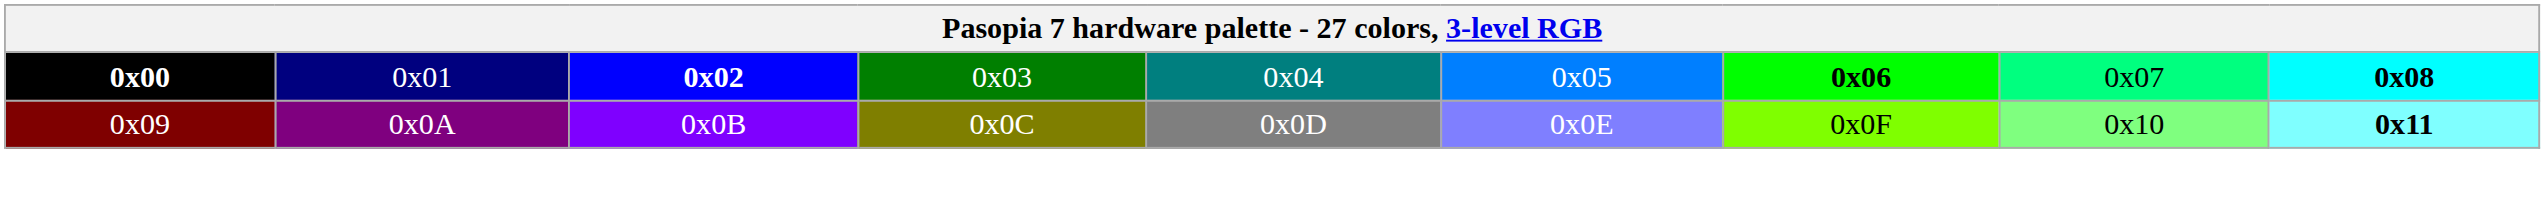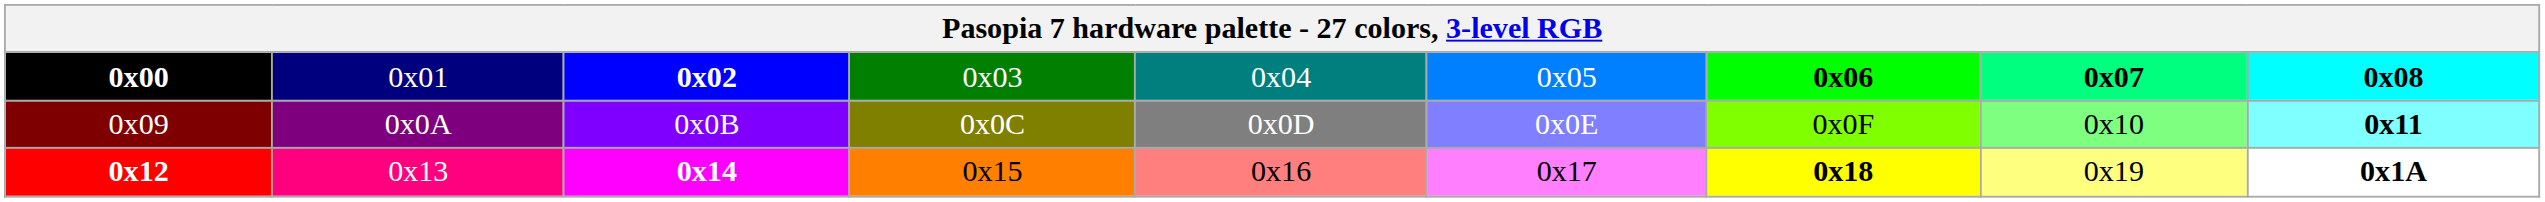0x00 | column 8: normal -> bold
+ row: 0x12 | 0x13 | 0x14 | 0x15 | 0x16 | 0x17 | 0x18 | 0x19 | 0x1A
